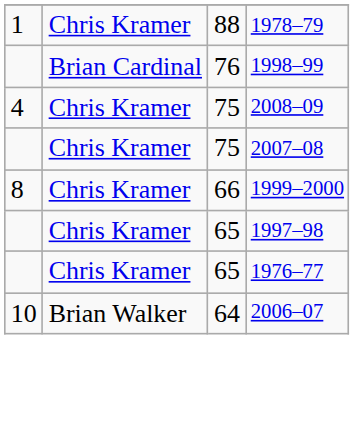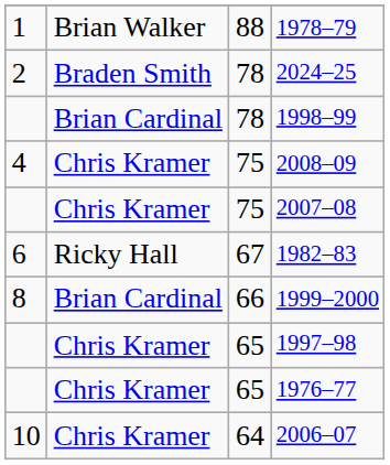1978–79 | column 2: Chris Kramer -> Brian Walker
+ row: 2 | Braden Smith | 78 | 2024–25
1998–99 | column 3: 76 -> 78
+ row: 6 | Ricky Hall | 67 | 1982–83
1999–2000 | column 2: Chris Kramer -> Brian Cardinal
2006–07 | column 2: Brian Walker -> Chris Kramer
